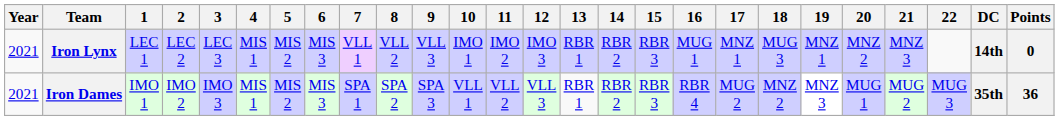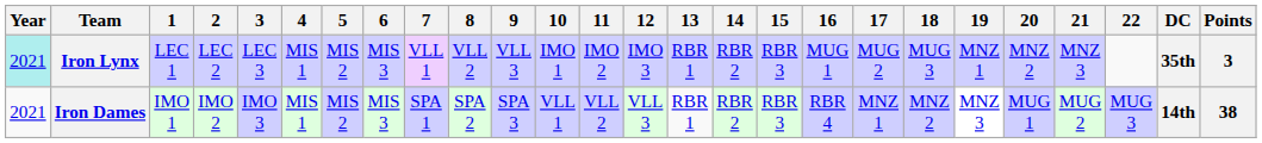Iron Lynx | Year: no background -> paleturquoise background
Iron Lynx | 17: MNZ 1 -> MUG 2
Iron Lynx | DC: 14th -> 35th
Iron Lynx | Points: 0 -> 3
Iron Dames | 17: MUG 2 -> MNZ 1
Iron Dames | DC: 35th -> 14th
Iron Dames | Points: 36 -> 38
